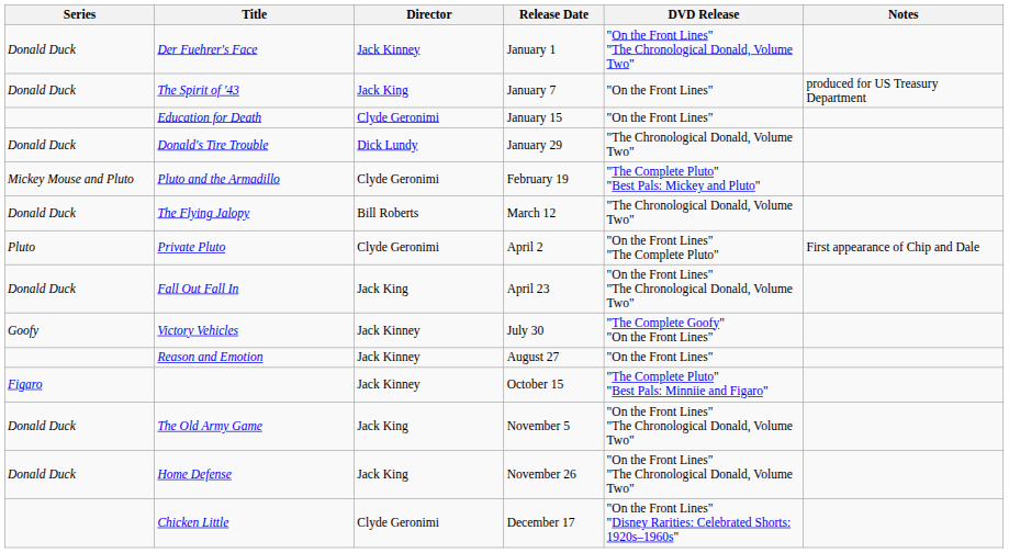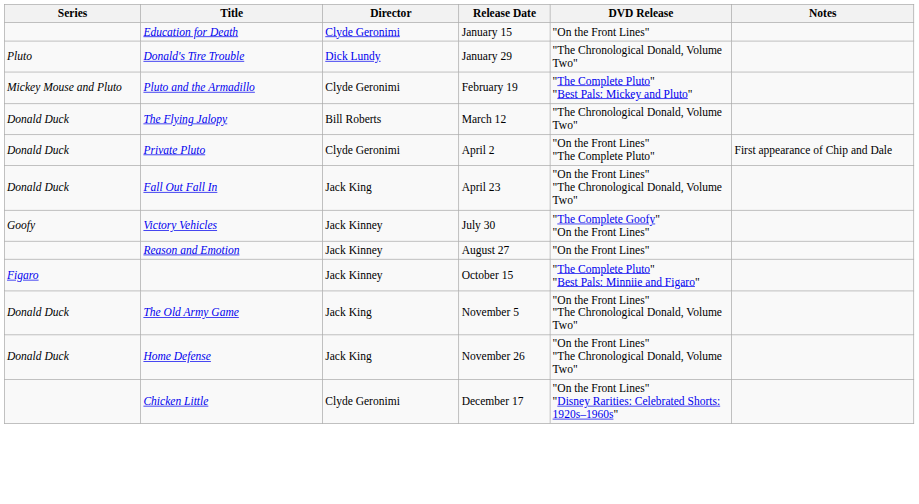- row: Donald Duck | Der Fuehrer's Face | Jack Kinney | January 1 | "On the Front Lines" "The Chronological Donald, Volume Two"
- row: Donald Duck | The Spirit of '43 | Jack King | January 7 | "On the Front Lines" | produced for US Treasury Department
Donald's Tire Trouble | Series: Donald Duck -> Pluto
Private Pluto | Series: Pluto -> Donald Duck
